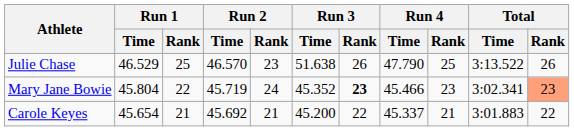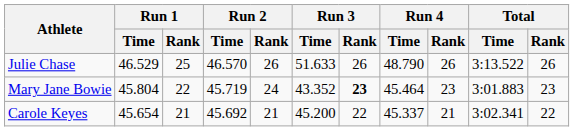Julie Chase | Run 2 / Rank: 23 -> 26
Julie Chase | Run 3 / Time: 51.638 -> 51.633
Julie Chase | Run 4 / Time: 47.790 -> 48.790
Julie Chase | Run 4 / Rank: 25 -> 26
Mary Jane Bowie | Run 3 / Time: 45.352 -> 43.352
Mary Jane Bowie | Run 4 / Time: 45.466 -> 45.464
Mary Jane Bowie | Total / Time: 3:02.341 -> 3:01.883
Mary Jane Bowie | Total / Rank: lightsalmon background -> no background
Carole Keyes | Total / Time: 3:01.883 -> 3:02.341
